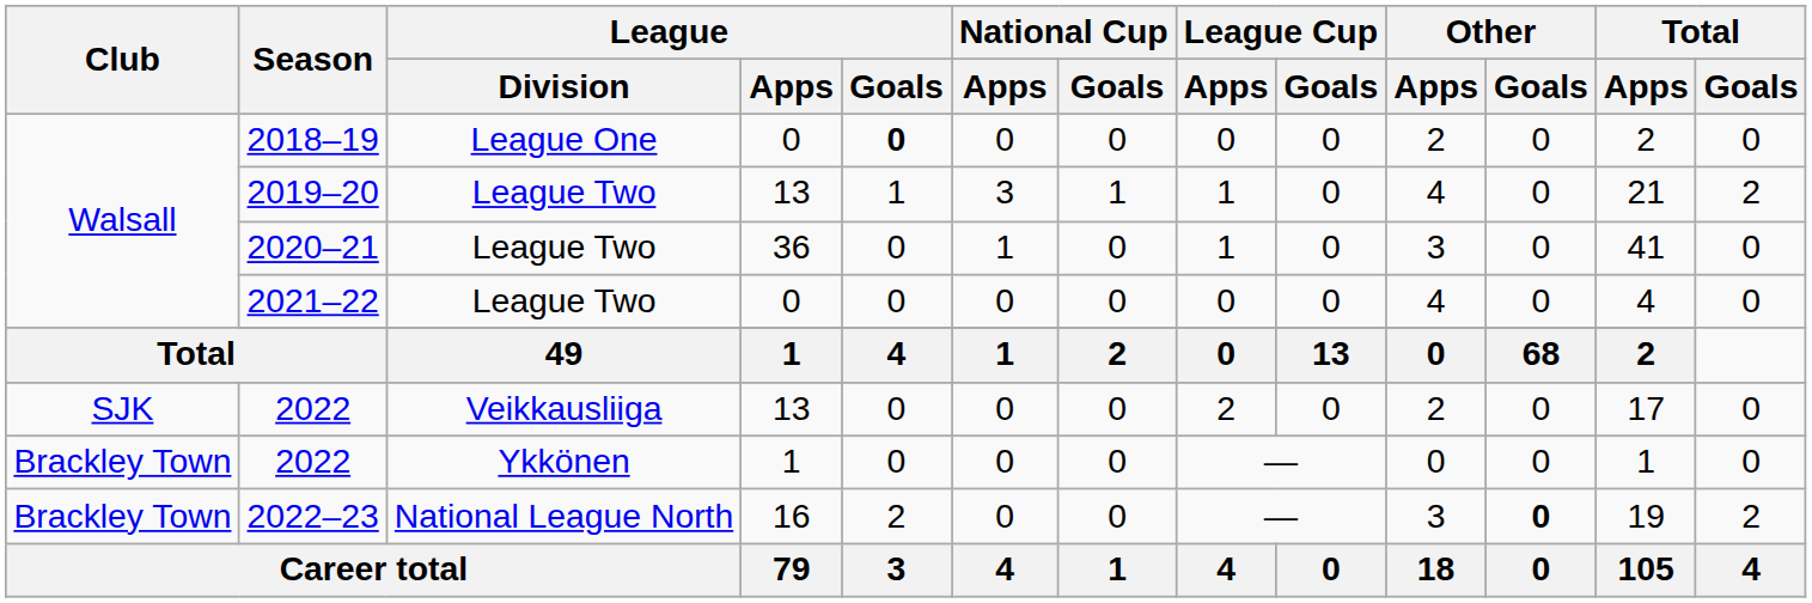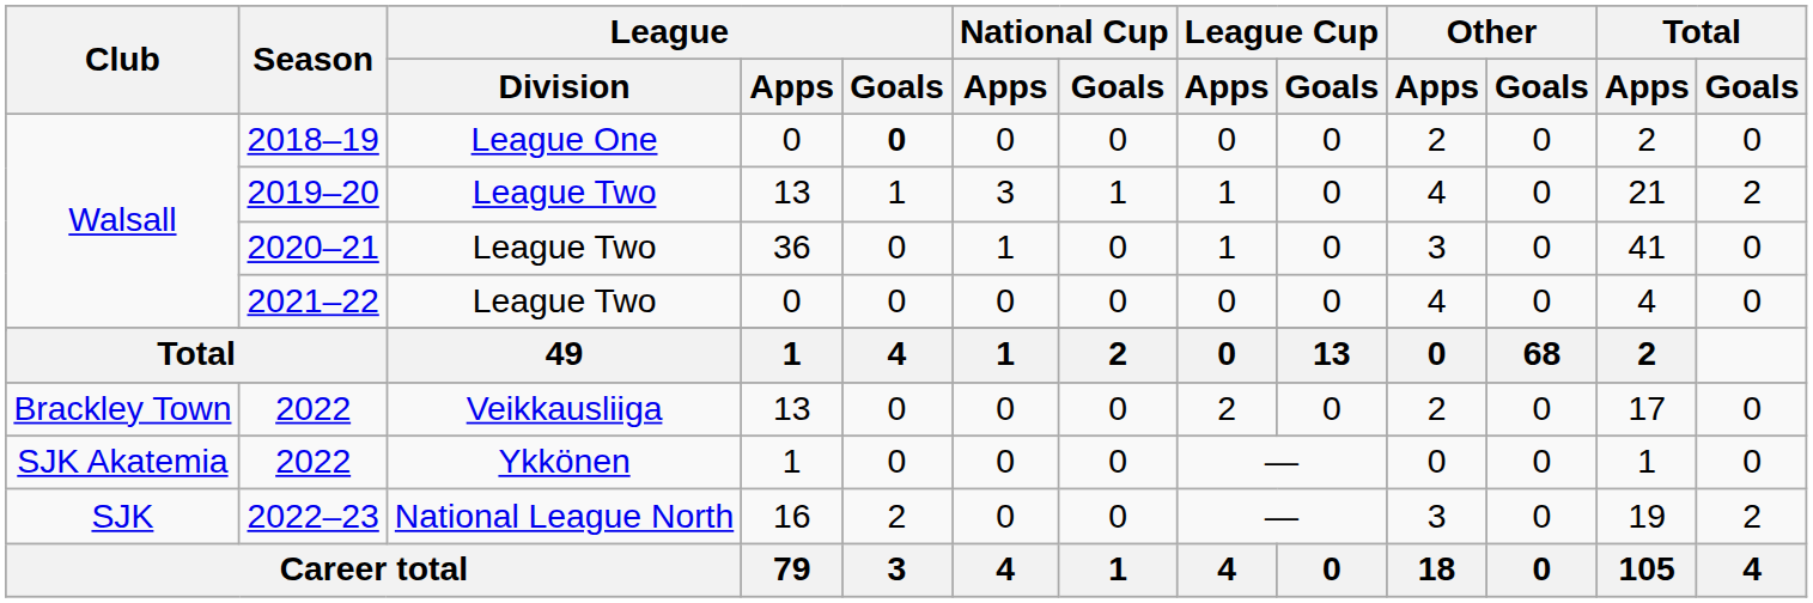2022 / Veikkausliiga | Club: SJK -> Brackley Town
2022 / Ykkönen | Club: Brackley Town -> SJK Akatemia
2022–23 | Club: Brackley Town -> SJK
2022–23 | Other / Goals: bold -> normal
